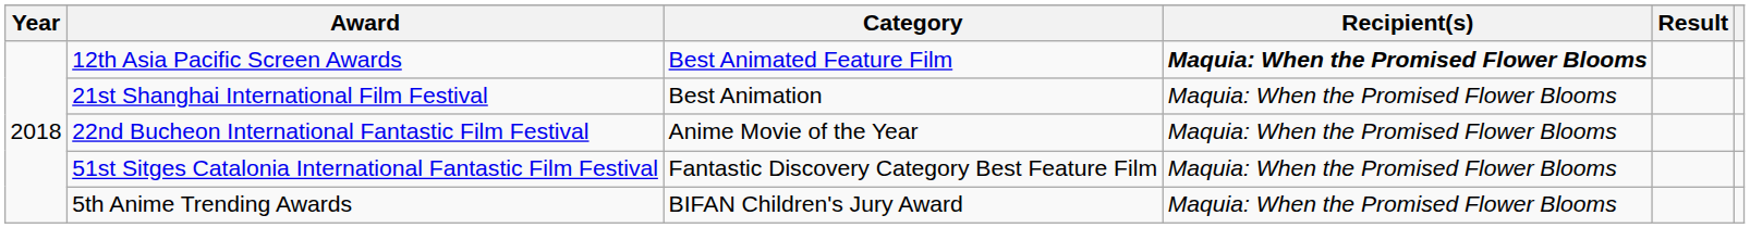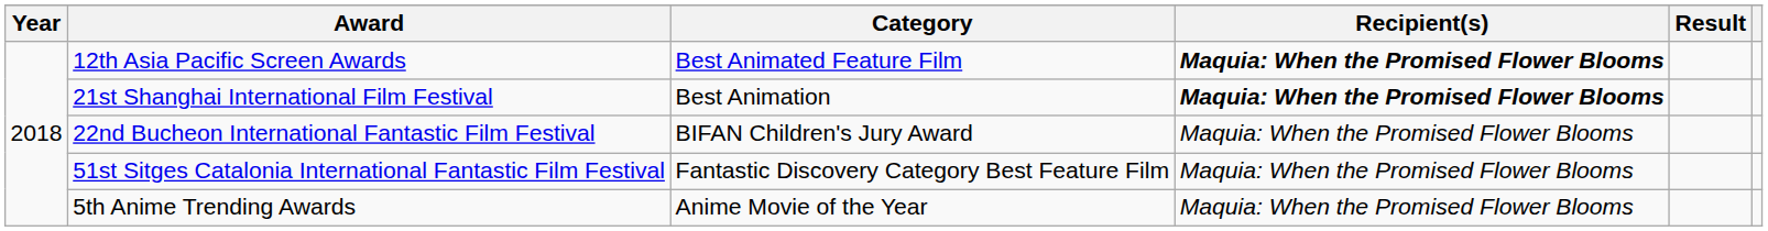21st Shanghai International Film Festival | Recipient(s): normal -> bold
22nd Bucheon International Fantastic Film Festival | Category: Anime Movie of the Year -> BIFAN Children's Jury Award
5th Anime Trending Awards | Category: BIFAN Children's Jury Award -> Anime Movie of the Year
